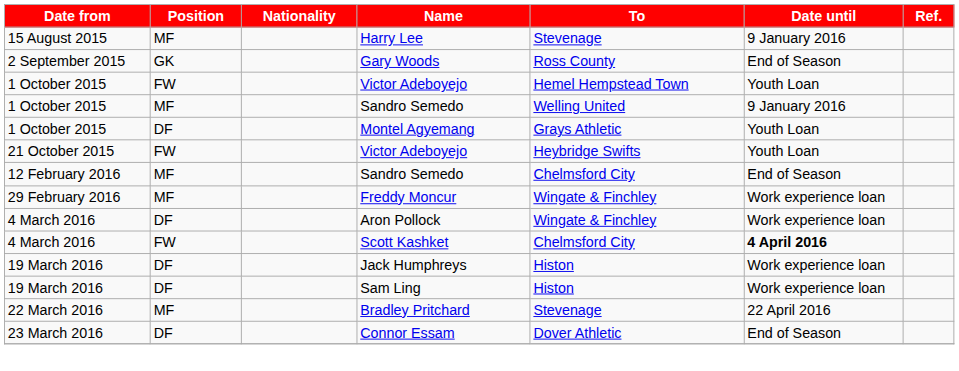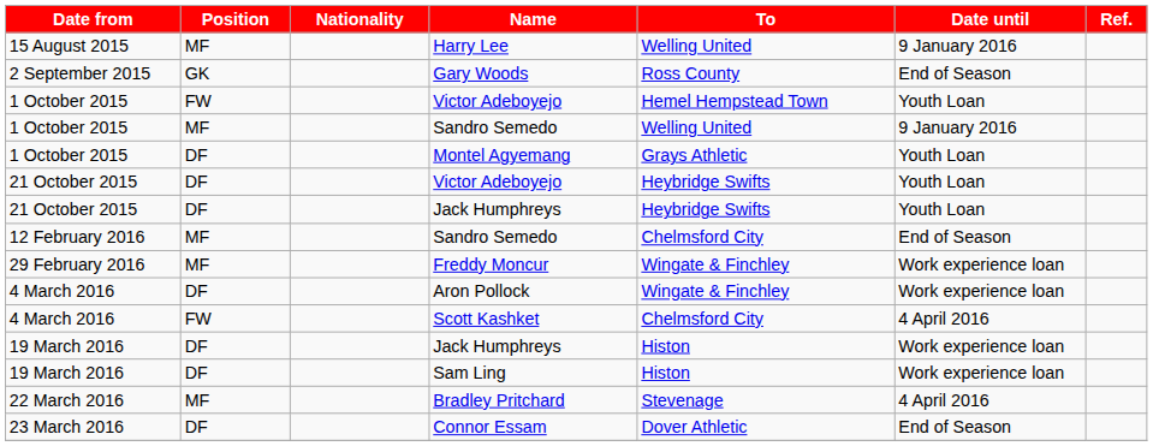Harry Lee | To: Stevenage -> Welling United
21 October 2015 / Victor Adeboyejo | Position: FW -> DF
+ row: 21 October 2015 | DF | Jack Humphreys | Heybridge Swifts | Youth Loan
Scott Kashket | Date until: bold -> normal
Bradley Pritchard | Date until: 22 April 2016 -> 4 April 2016
